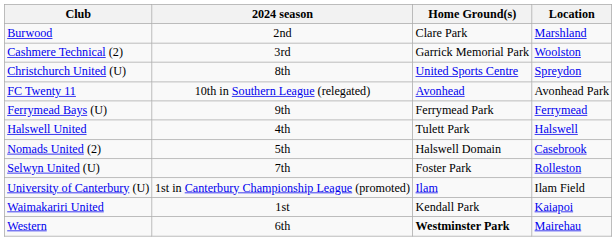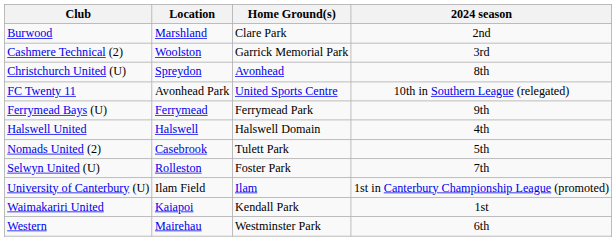columns swapped: Location <-> 2024 season
Christchurch United (U) | Home Ground(s): United Sports Centre -> Avonhead
FC Twenty 11 | Home Ground(s): Avonhead -> United Sports Centre
Halswell United | Home Ground(s): Tulett Park -> Halswell Domain
Nomads United (2) | Home Ground(s): Halswell Domain -> Tulett Park
Western | Home Ground(s): bold -> normal
